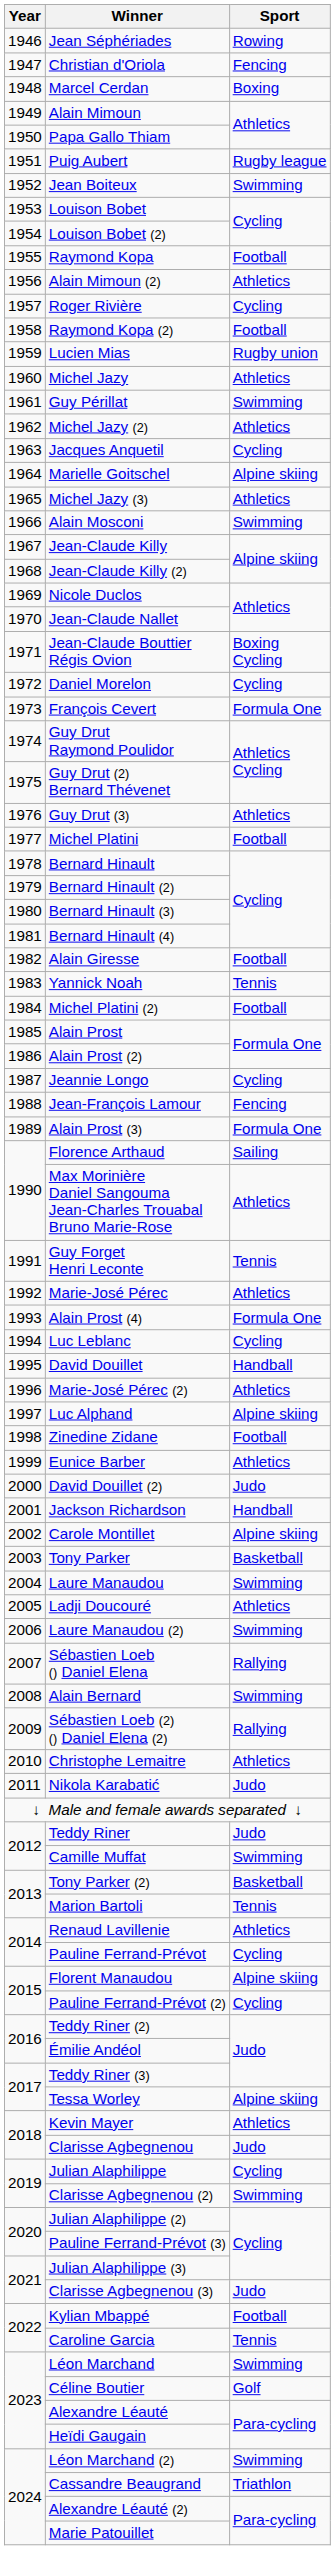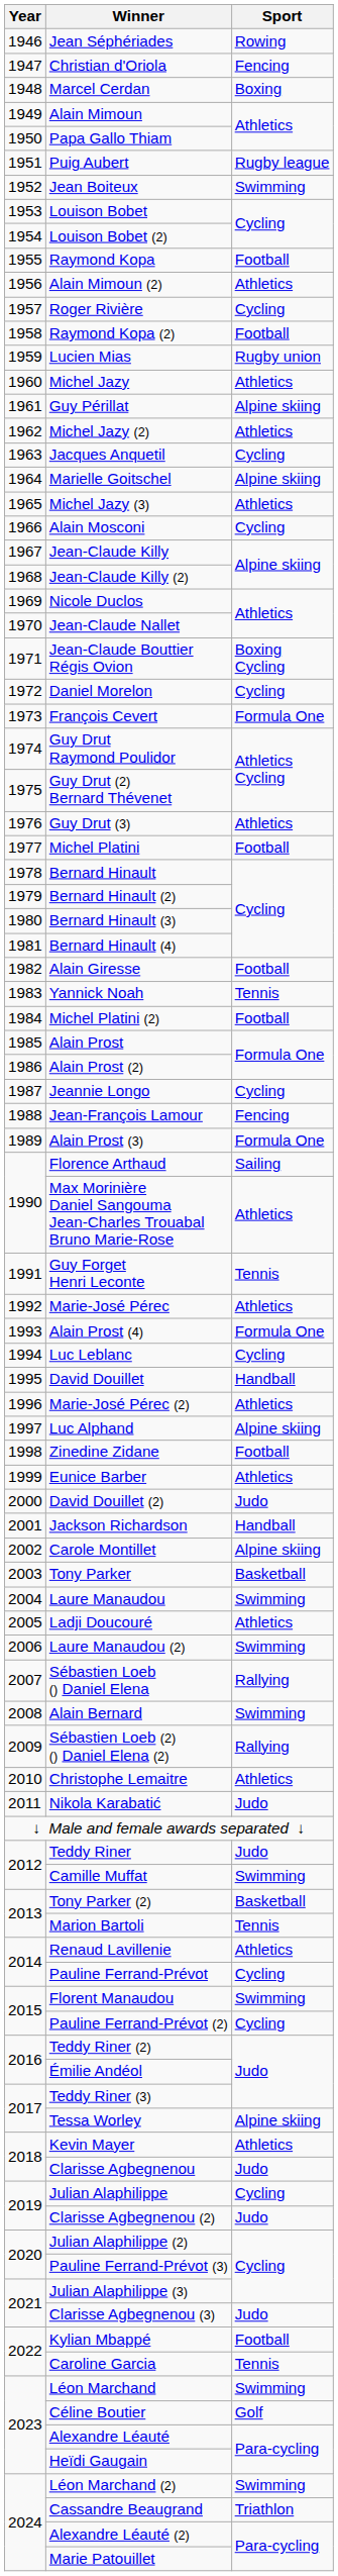Guy Périllat | Sport: Swimming -> Alpine skiing
Alain Mosconi | Sport: Swimming -> Cycling
Florent Manaudou | Sport: Alpine skiing -> Swimming
Clarisse Agbegnenou (2) | Sport: Swimming -> Judo
